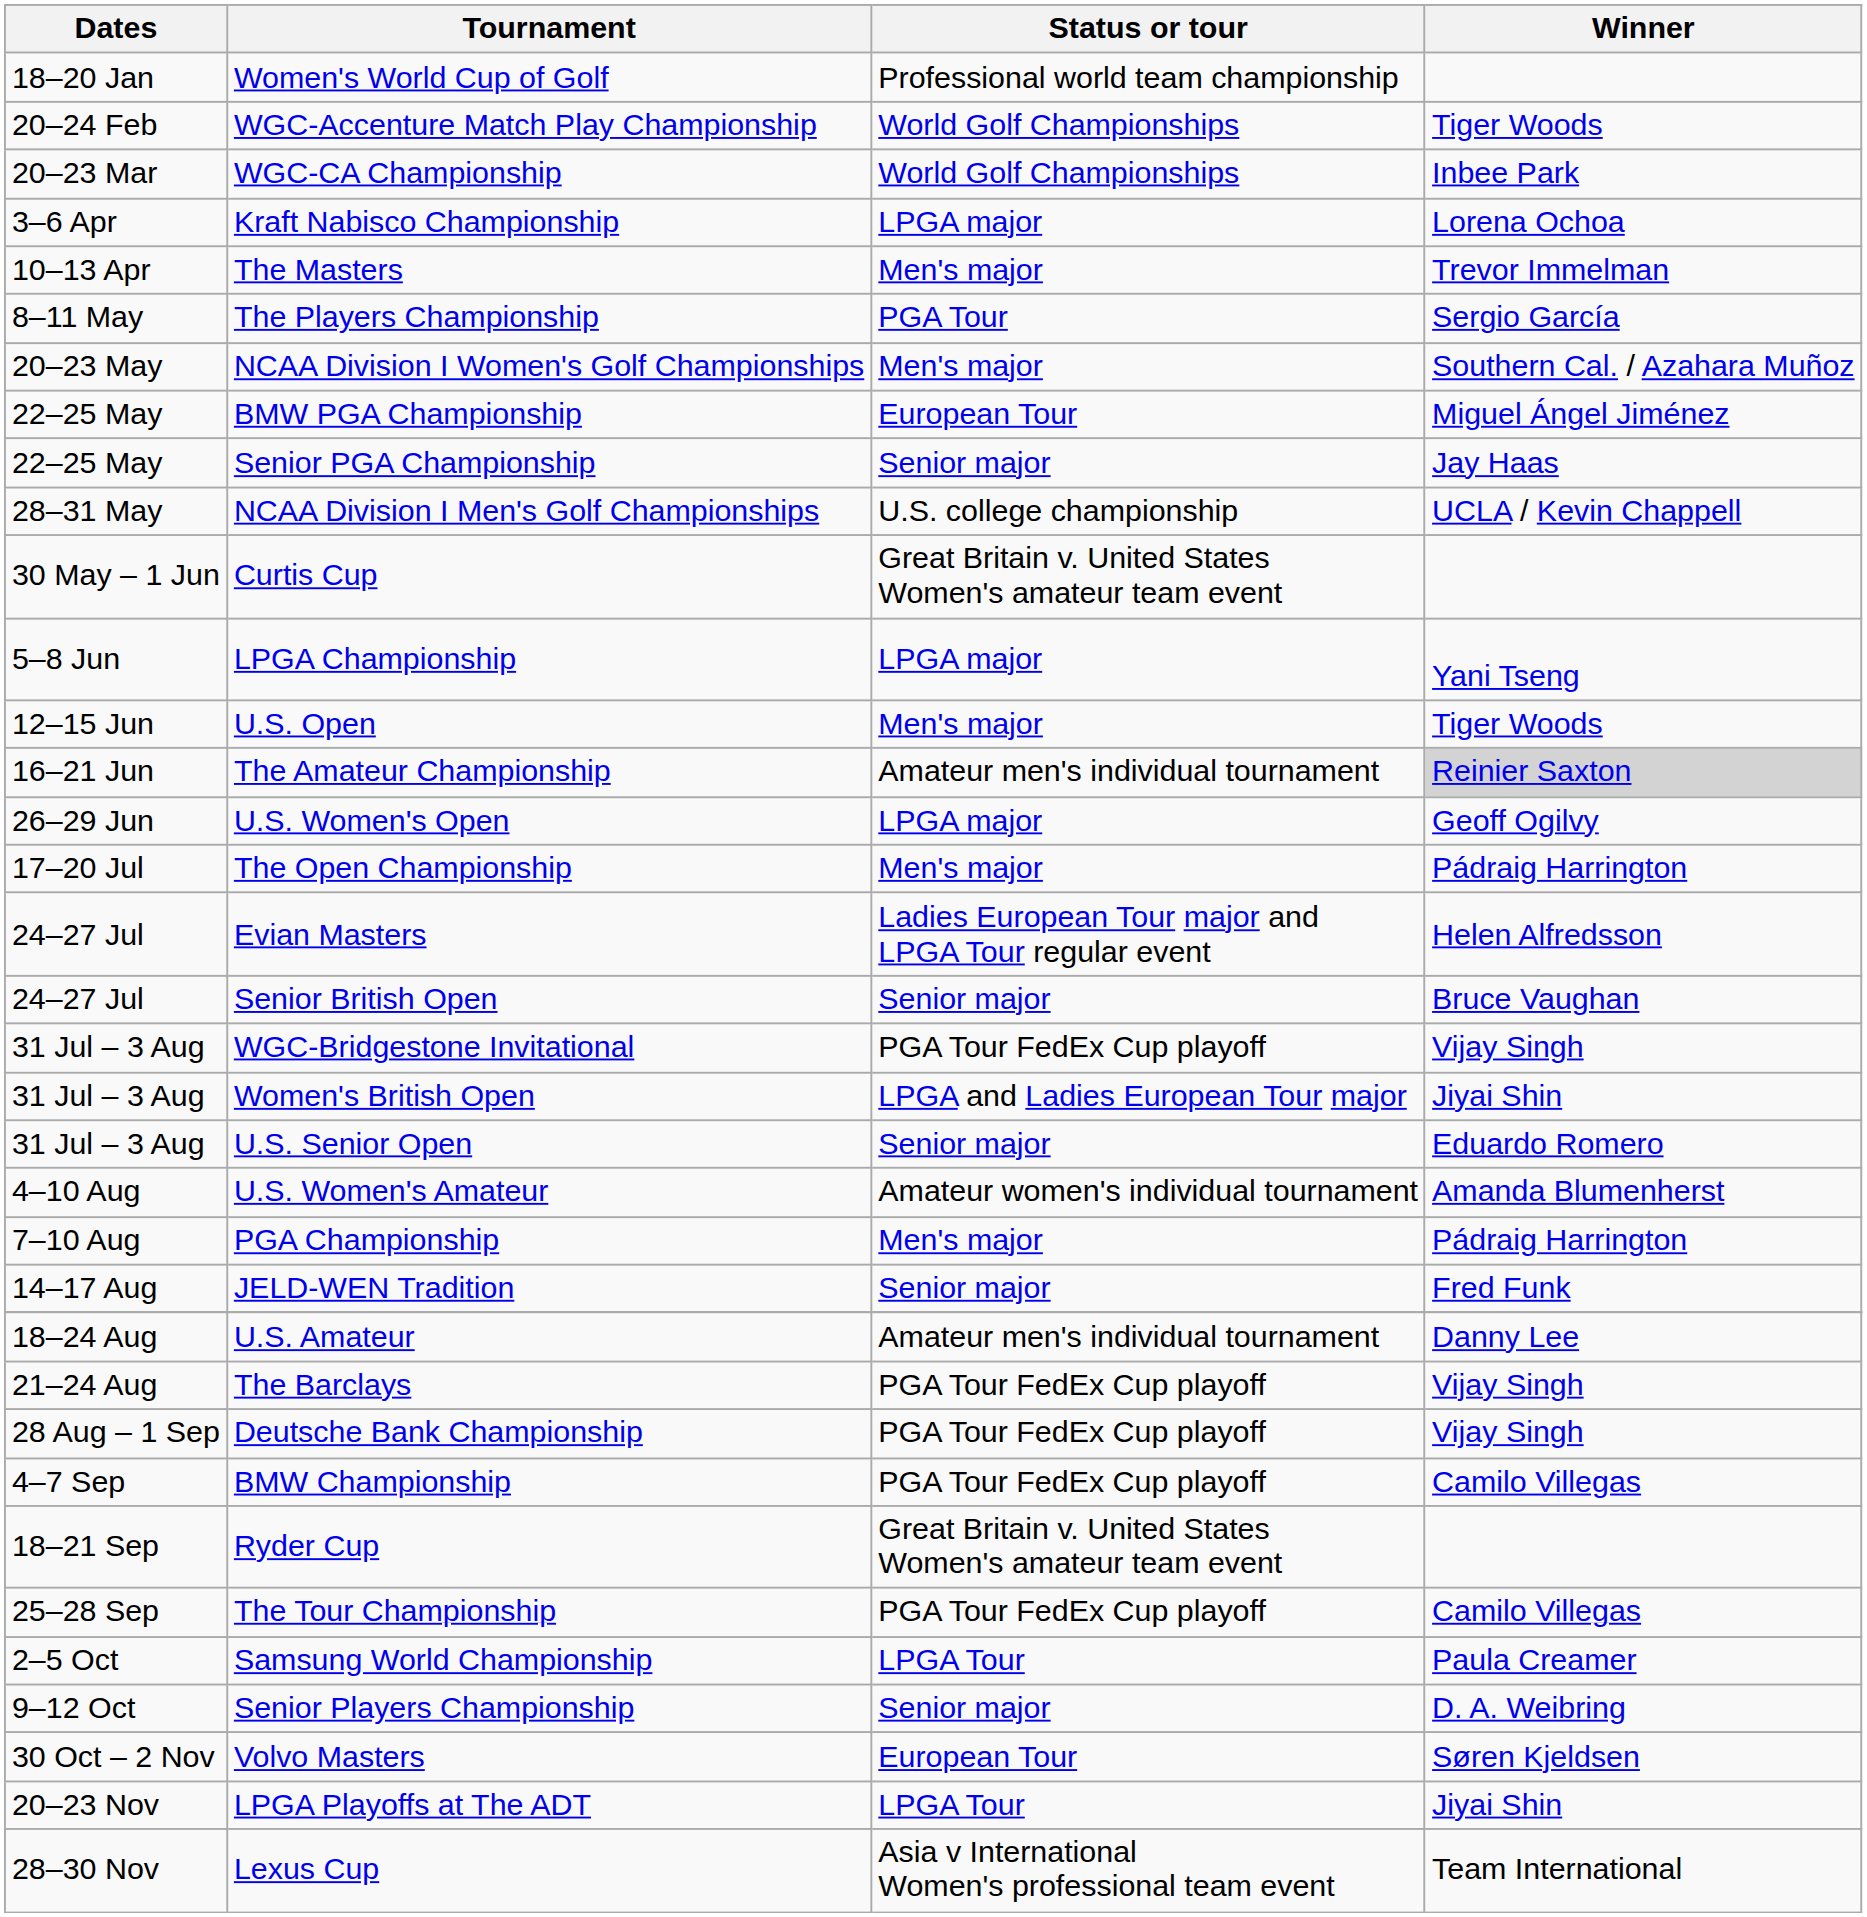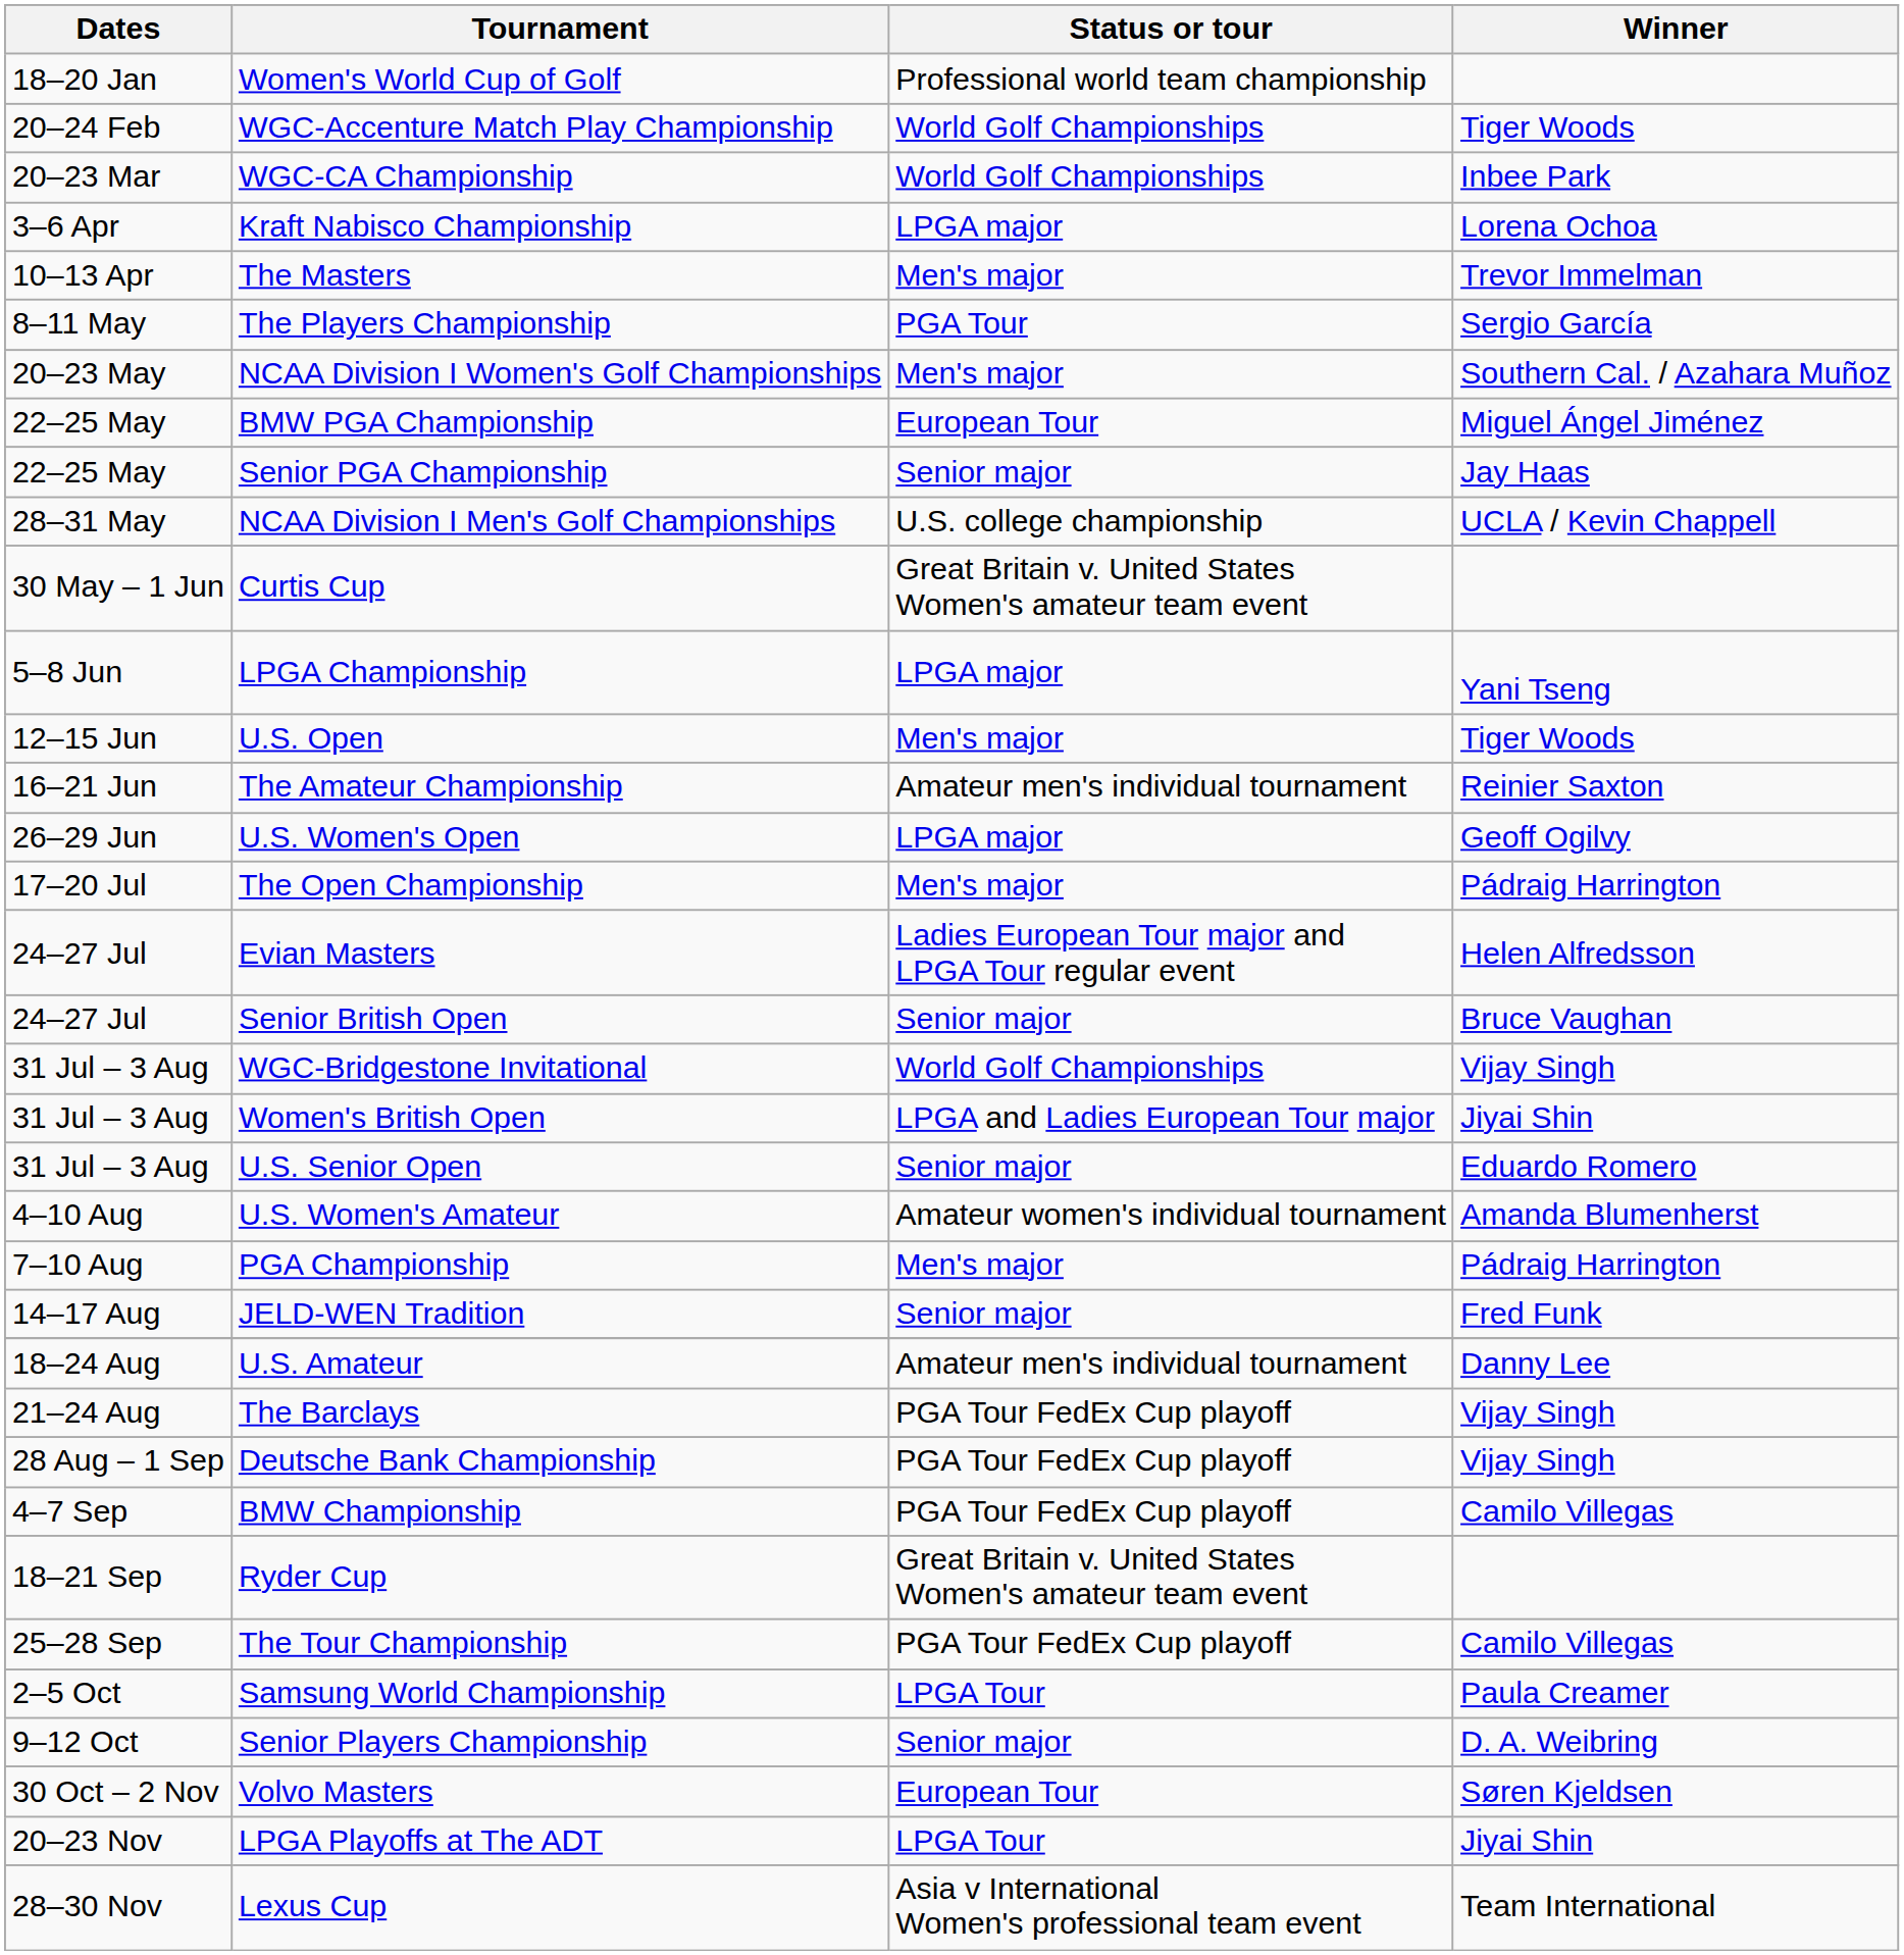The Amateur Championship | Winner: lightgrey background -> no background
WGC-Bridgestone Invitational | Status or tour: PGA Tour FedEx Cup playoff -> World Golf Championships
